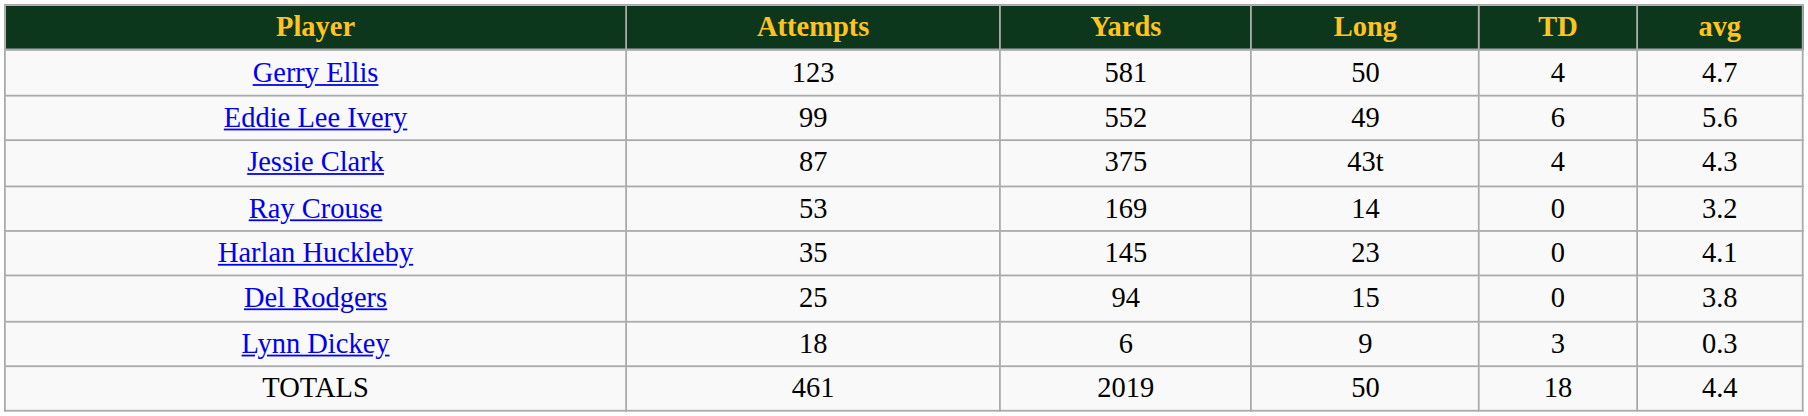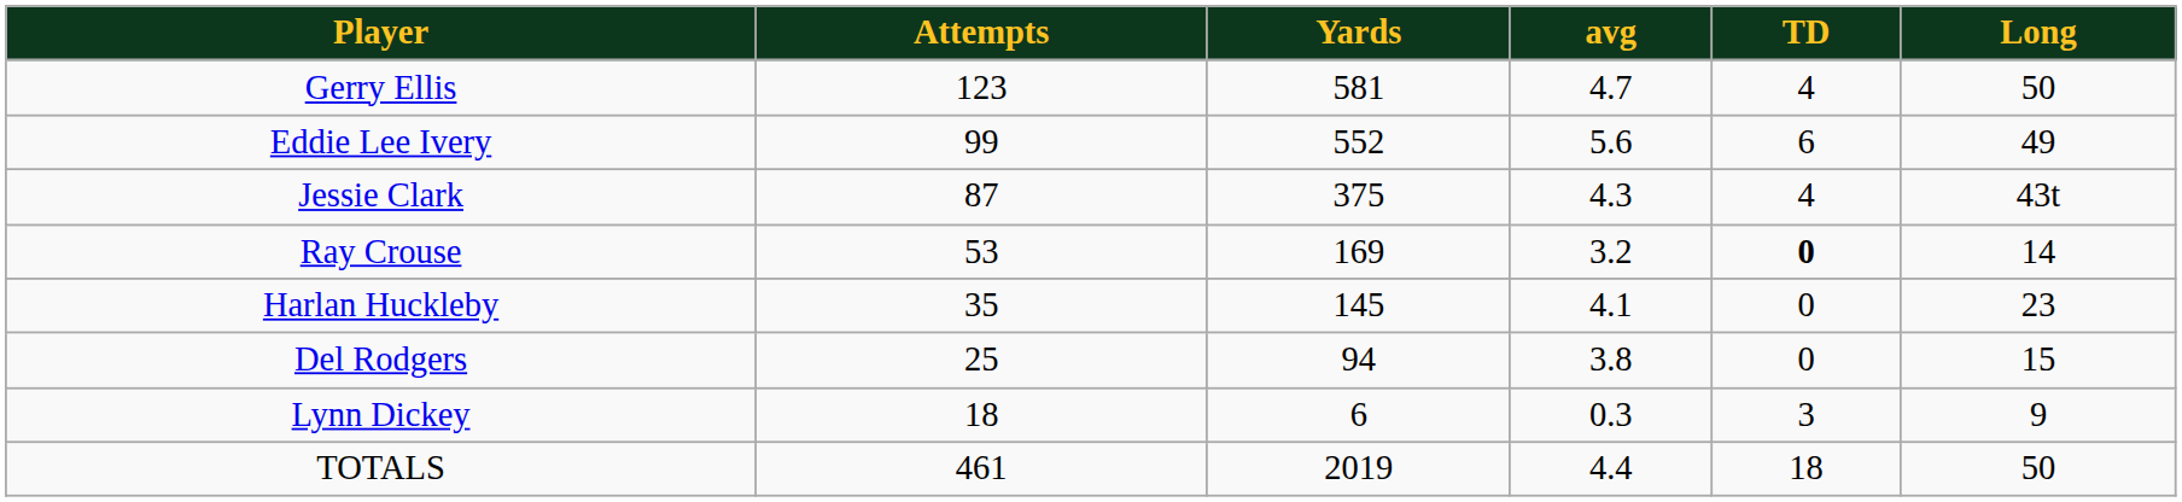columns swapped: avg <-> Long
Ray Crouse | TD: normal -> bold
